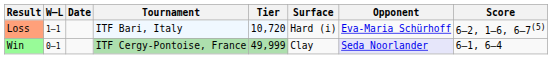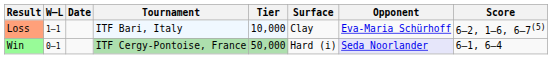Loss | Tier: 10,720 -> 10,000
Loss | Surface: Hard (i) -> Clay
Win | Tier: 49,999 -> 50,000
Win | Surface: Clay -> Hard (i)
